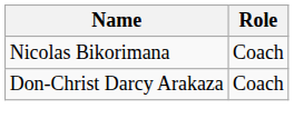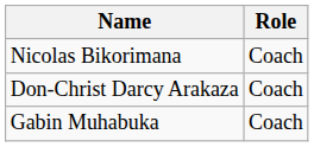+ row: Gabin Muhabuka | Coach
